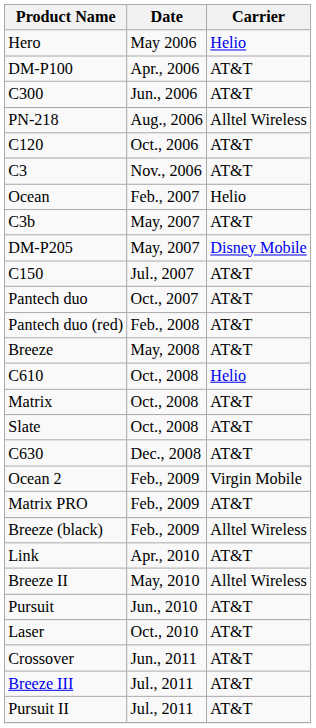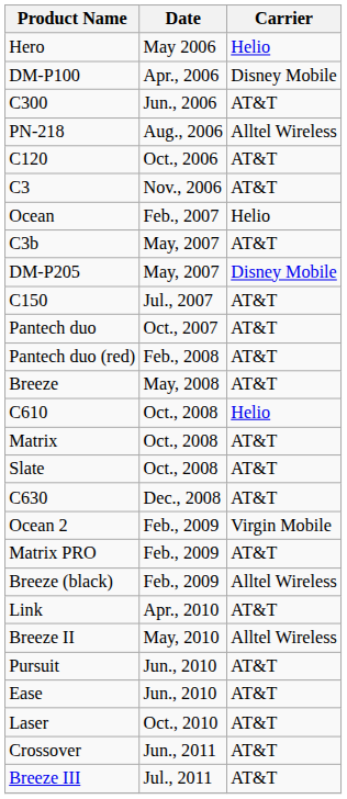DM-P100 | Carrier: AT&T -> Disney Mobile
+ row: Ease | Jun., 2010 | AT&T
- row: Pursuit II | Jul., 2011 | AT&T
